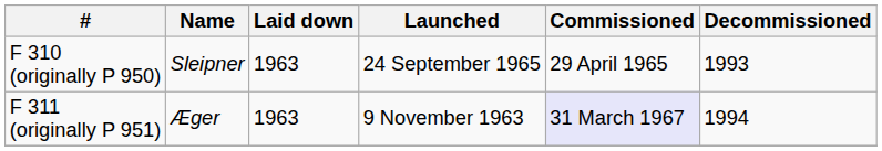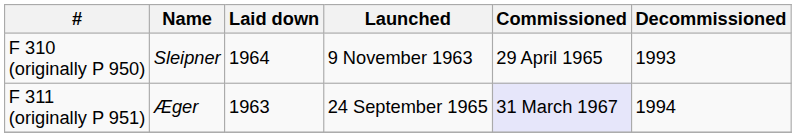F 310 (originally P 950) | Laid down: 1963 -> 1964
F 310 (originally P 950) | Launched: 24 September 1965 -> 9 November 1963
F 311 (originally P 951) | Launched: 9 November 1963 -> 24 September 1965
